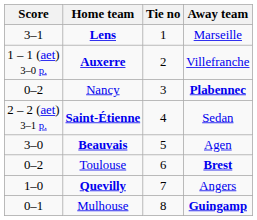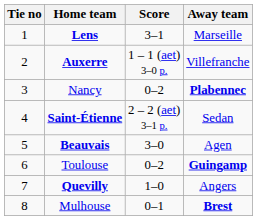columns swapped: Tie no <-> Score
Toulouse | Away team: Brest -> Guingamp
Mulhouse | Away team: Guingamp -> Brest
